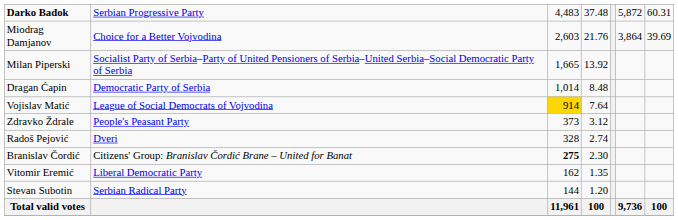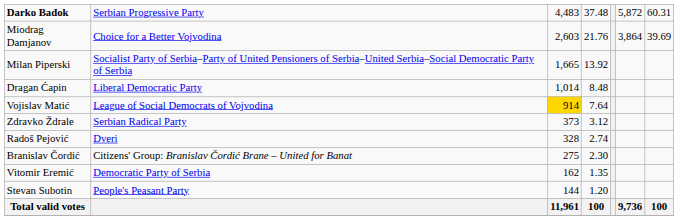Dragan Ćapin | column 2: Democratic Party of Serbia -> Liberal Democratic Party
Zdravko Ždrale | column 2: People's Peasant Party -> Serbian Radical Party
Branislav Čordić | column 3: bold -> normal
Vitomir Eremić | column 2: Liberal Democratic Party -> Democratic Party of Serbia
Stevan Subotin | column 2: Serbian Radical Party -> People's Peasant Party
